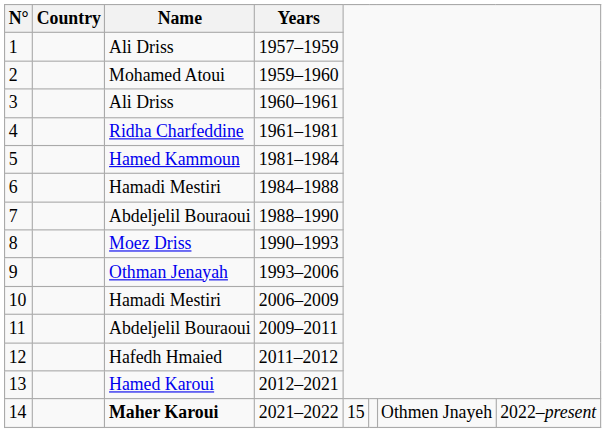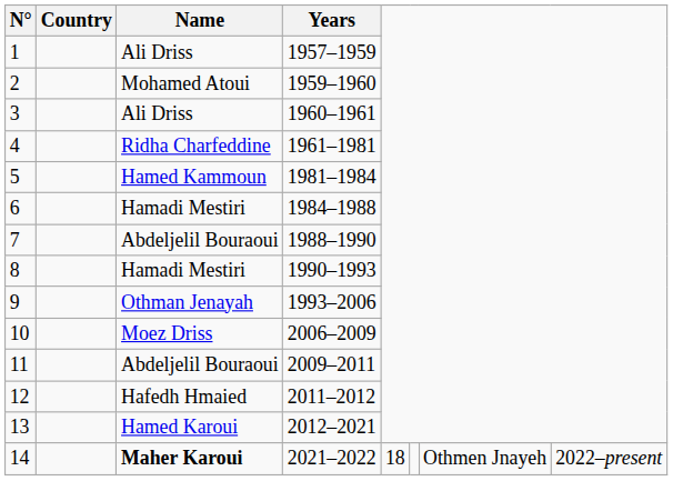8 | Name: Moez Driss -> Hamadi Mestiri
10 | Name: Hamadi Mestiri -> Moez Driss
14 | column 5: 15 -> 18
